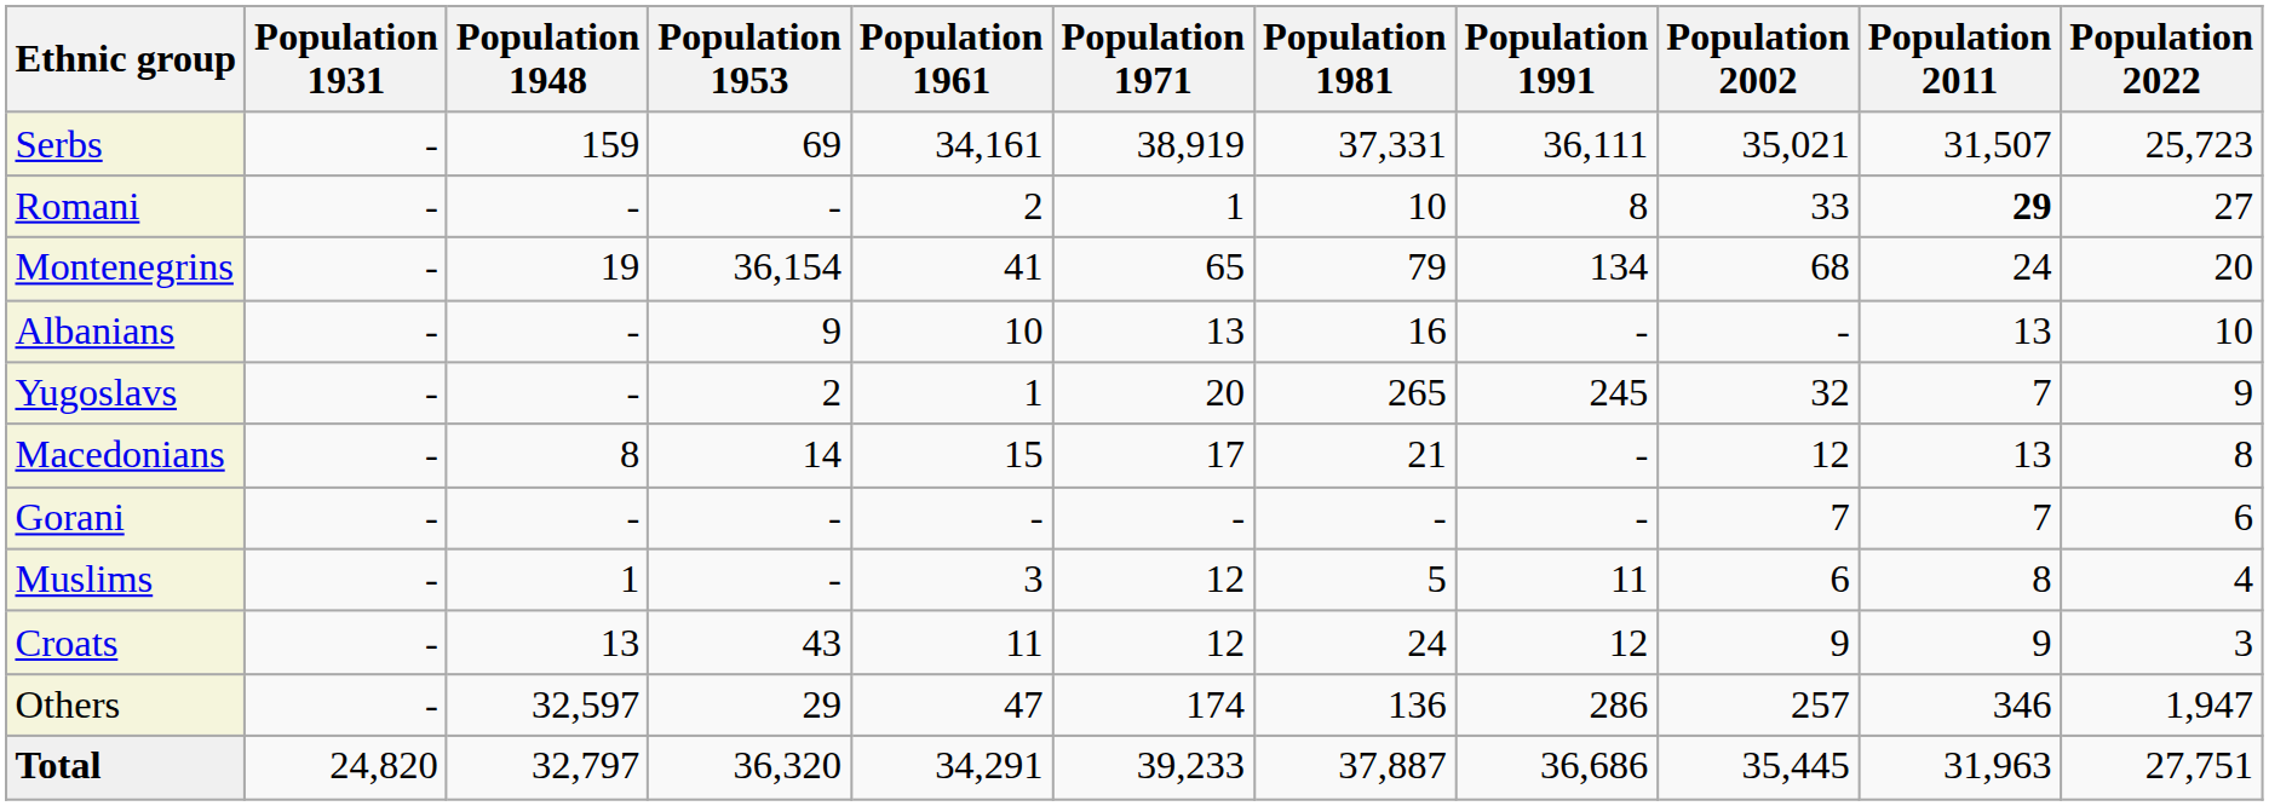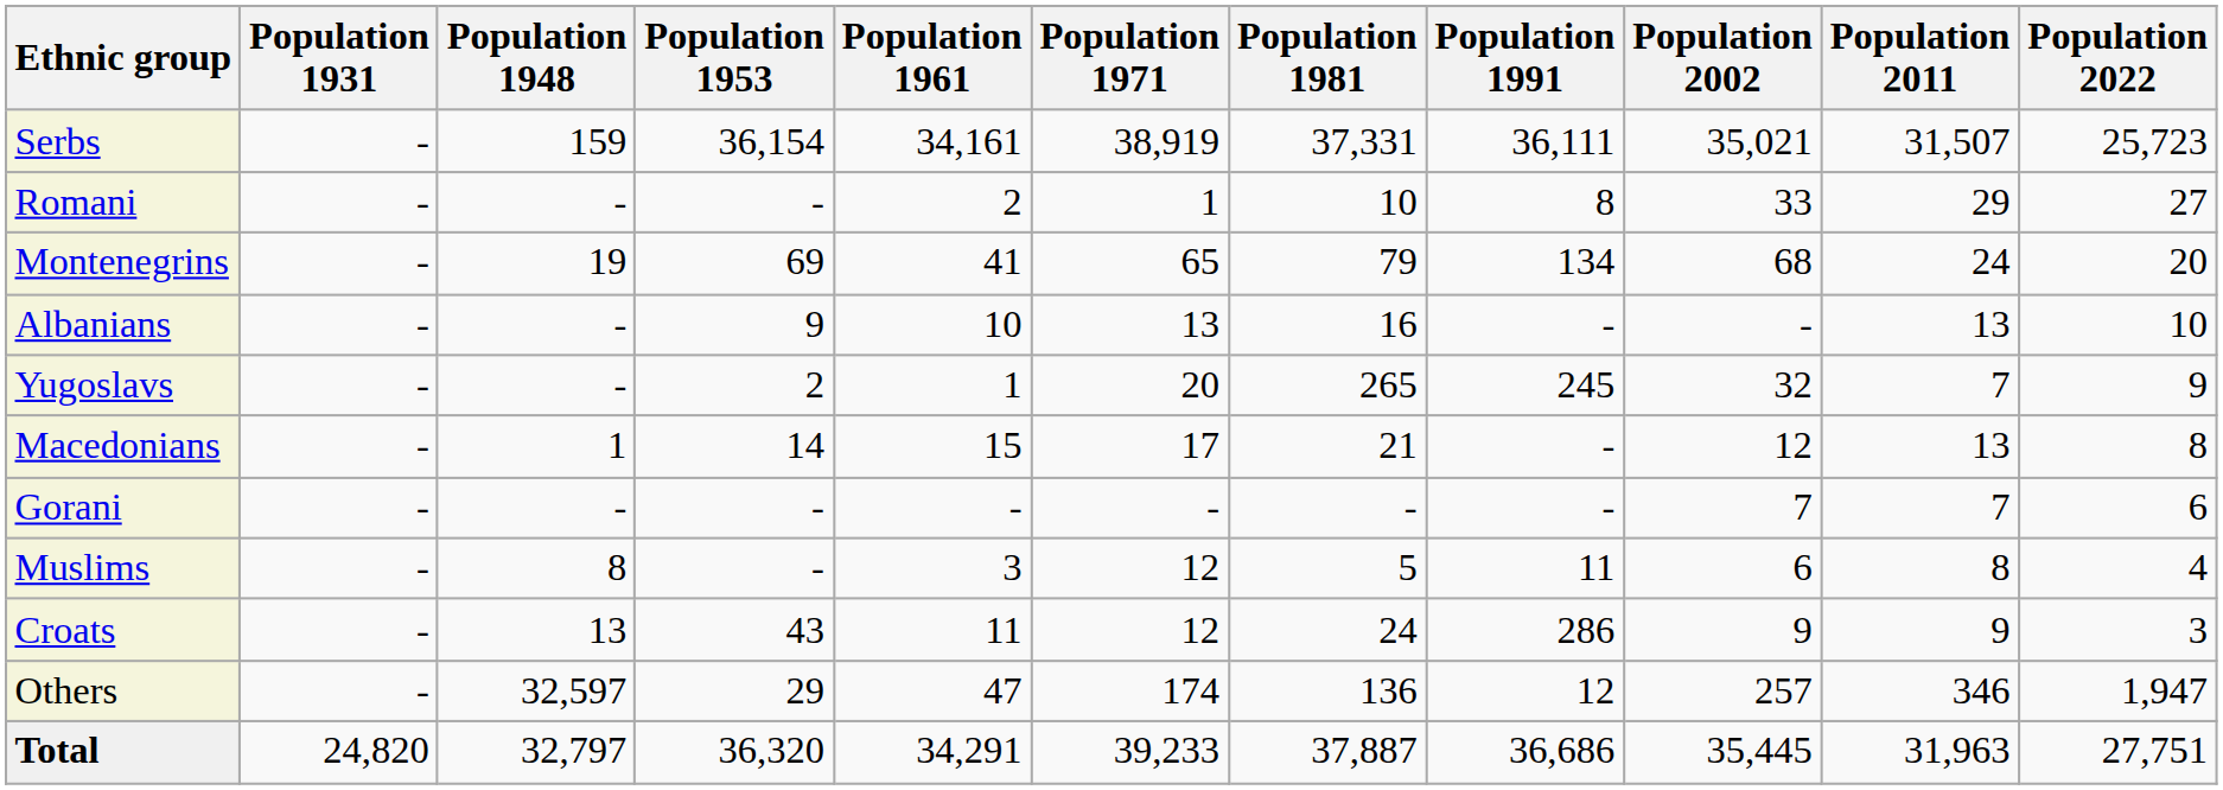Serbs | Population 1953: 69 -> 36,154
Romani | Population 2011: bold -> normal
Montenegrins | Population 1953: 36,154 -> 69
Macedonians | Population 1948: 8 -> 1
Muslims | Population 1948: 1 -> 8
Croats | Population 1991: 12 -> 286
Others | Population 1991: 286 -> 12
